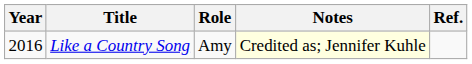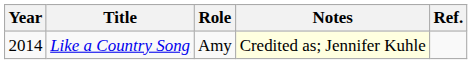Like a Country Song | Year: 2016 -> 2014
